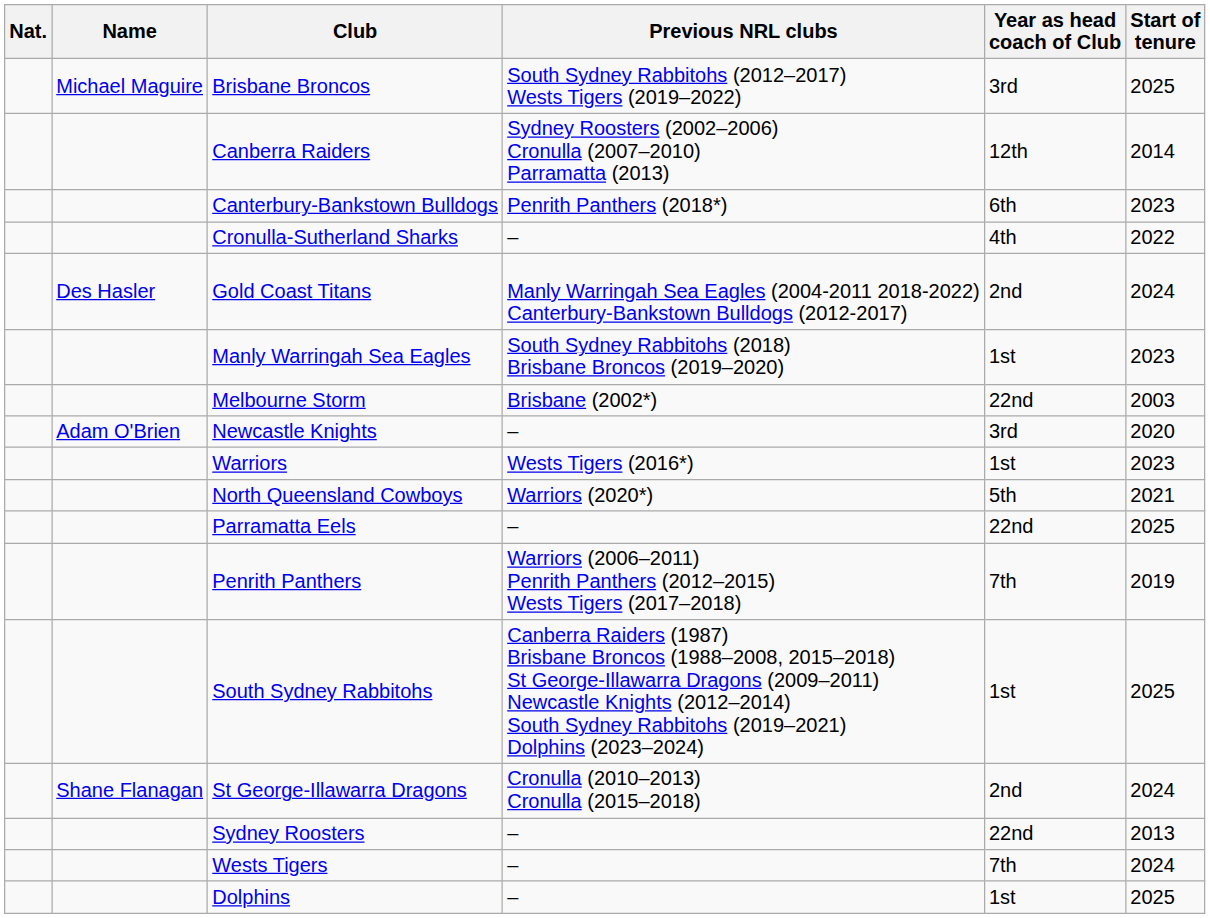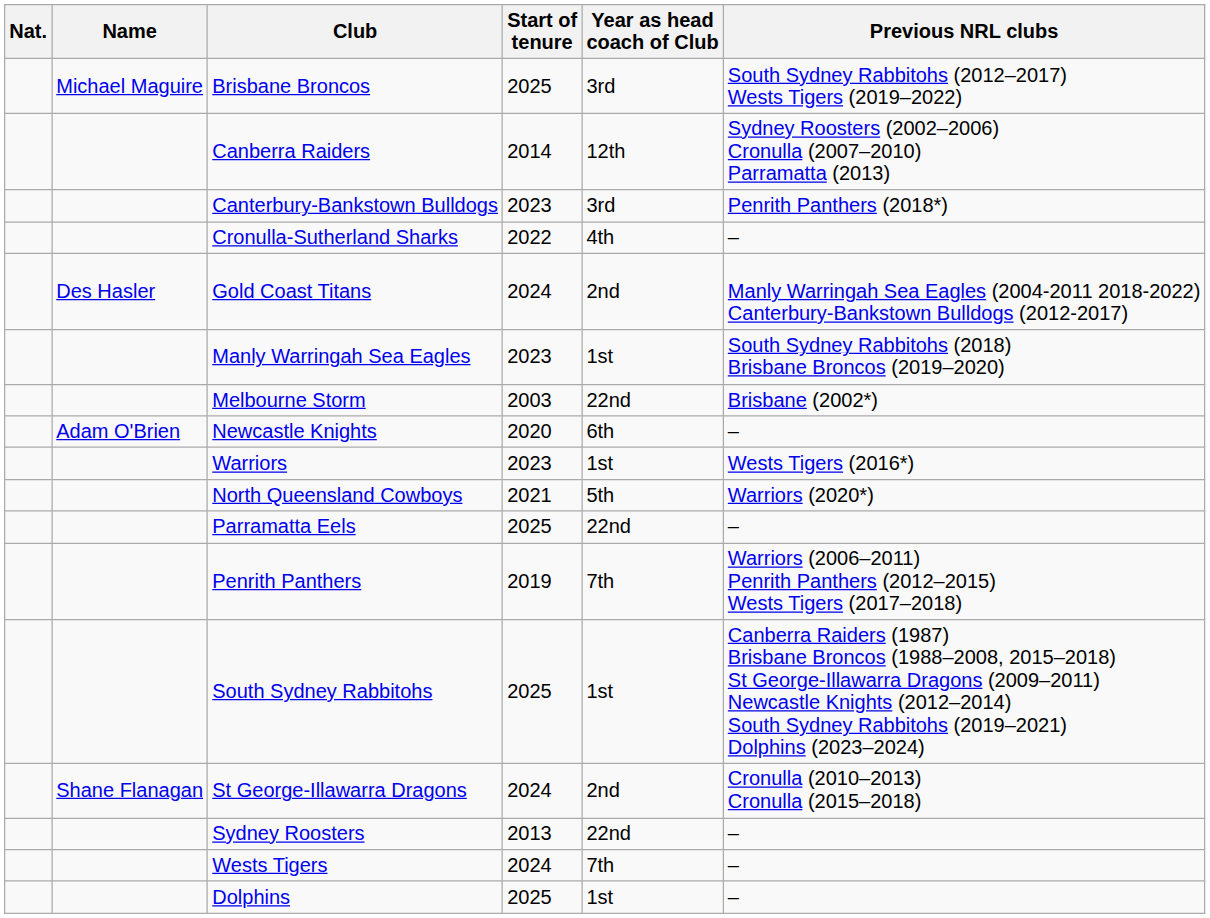columns swapped: Start of tenure <-> Previous NRL clubs
Canterbury-Bankstown Bulldogs | Year as head coach of Club: 6th -> 3rd
Newcastle Knights | Year as head coach of Club: 3rd -> 6th
